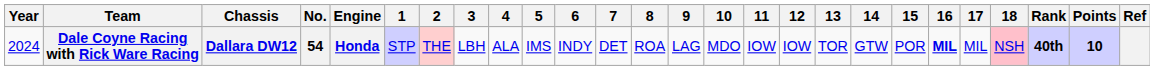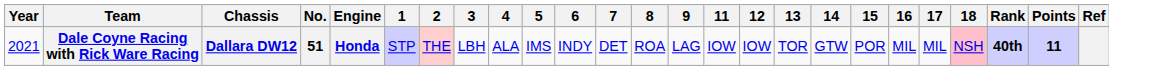- column: 10 | MDO
Dale Coyne Racing with Rick Ware Racing | Year: 2024 -> 2021
Dale Coyne Racing with Rick Ware Racing | No.: 54 -> 51
Dale Coyne Racing with Rick Ware Racing | 16: bold -> normal
Dale Coyne Racing with Rick Ware Racing | Points: 10 -> 11
